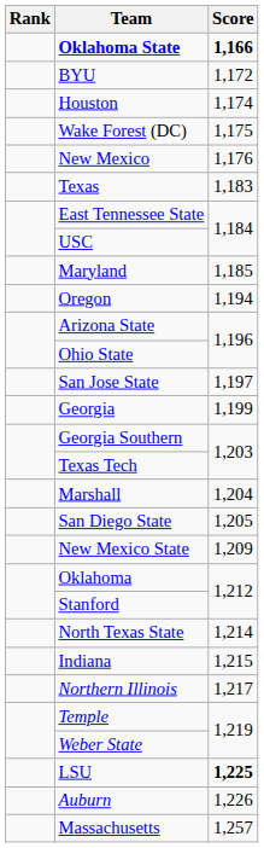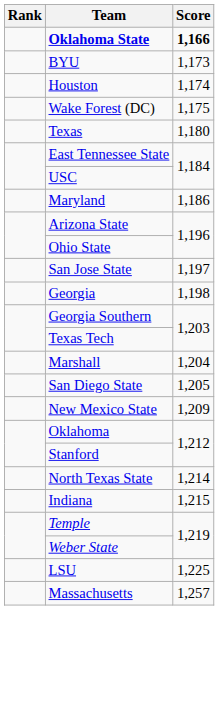BYU | Score: 1,172 -> 1,173
- row: New Mexico | 1,176
Texas | Score: 1,183 -> 1,180
Maryland | Score: 1,185 -> 1,186
- row: Oregon | 1,194
Georgia | Score: 1,199 -> 1,198
- row: Northern Illinois | 1,217
LSU | Score: bold -> normal
- row: Auburn | 1,226
